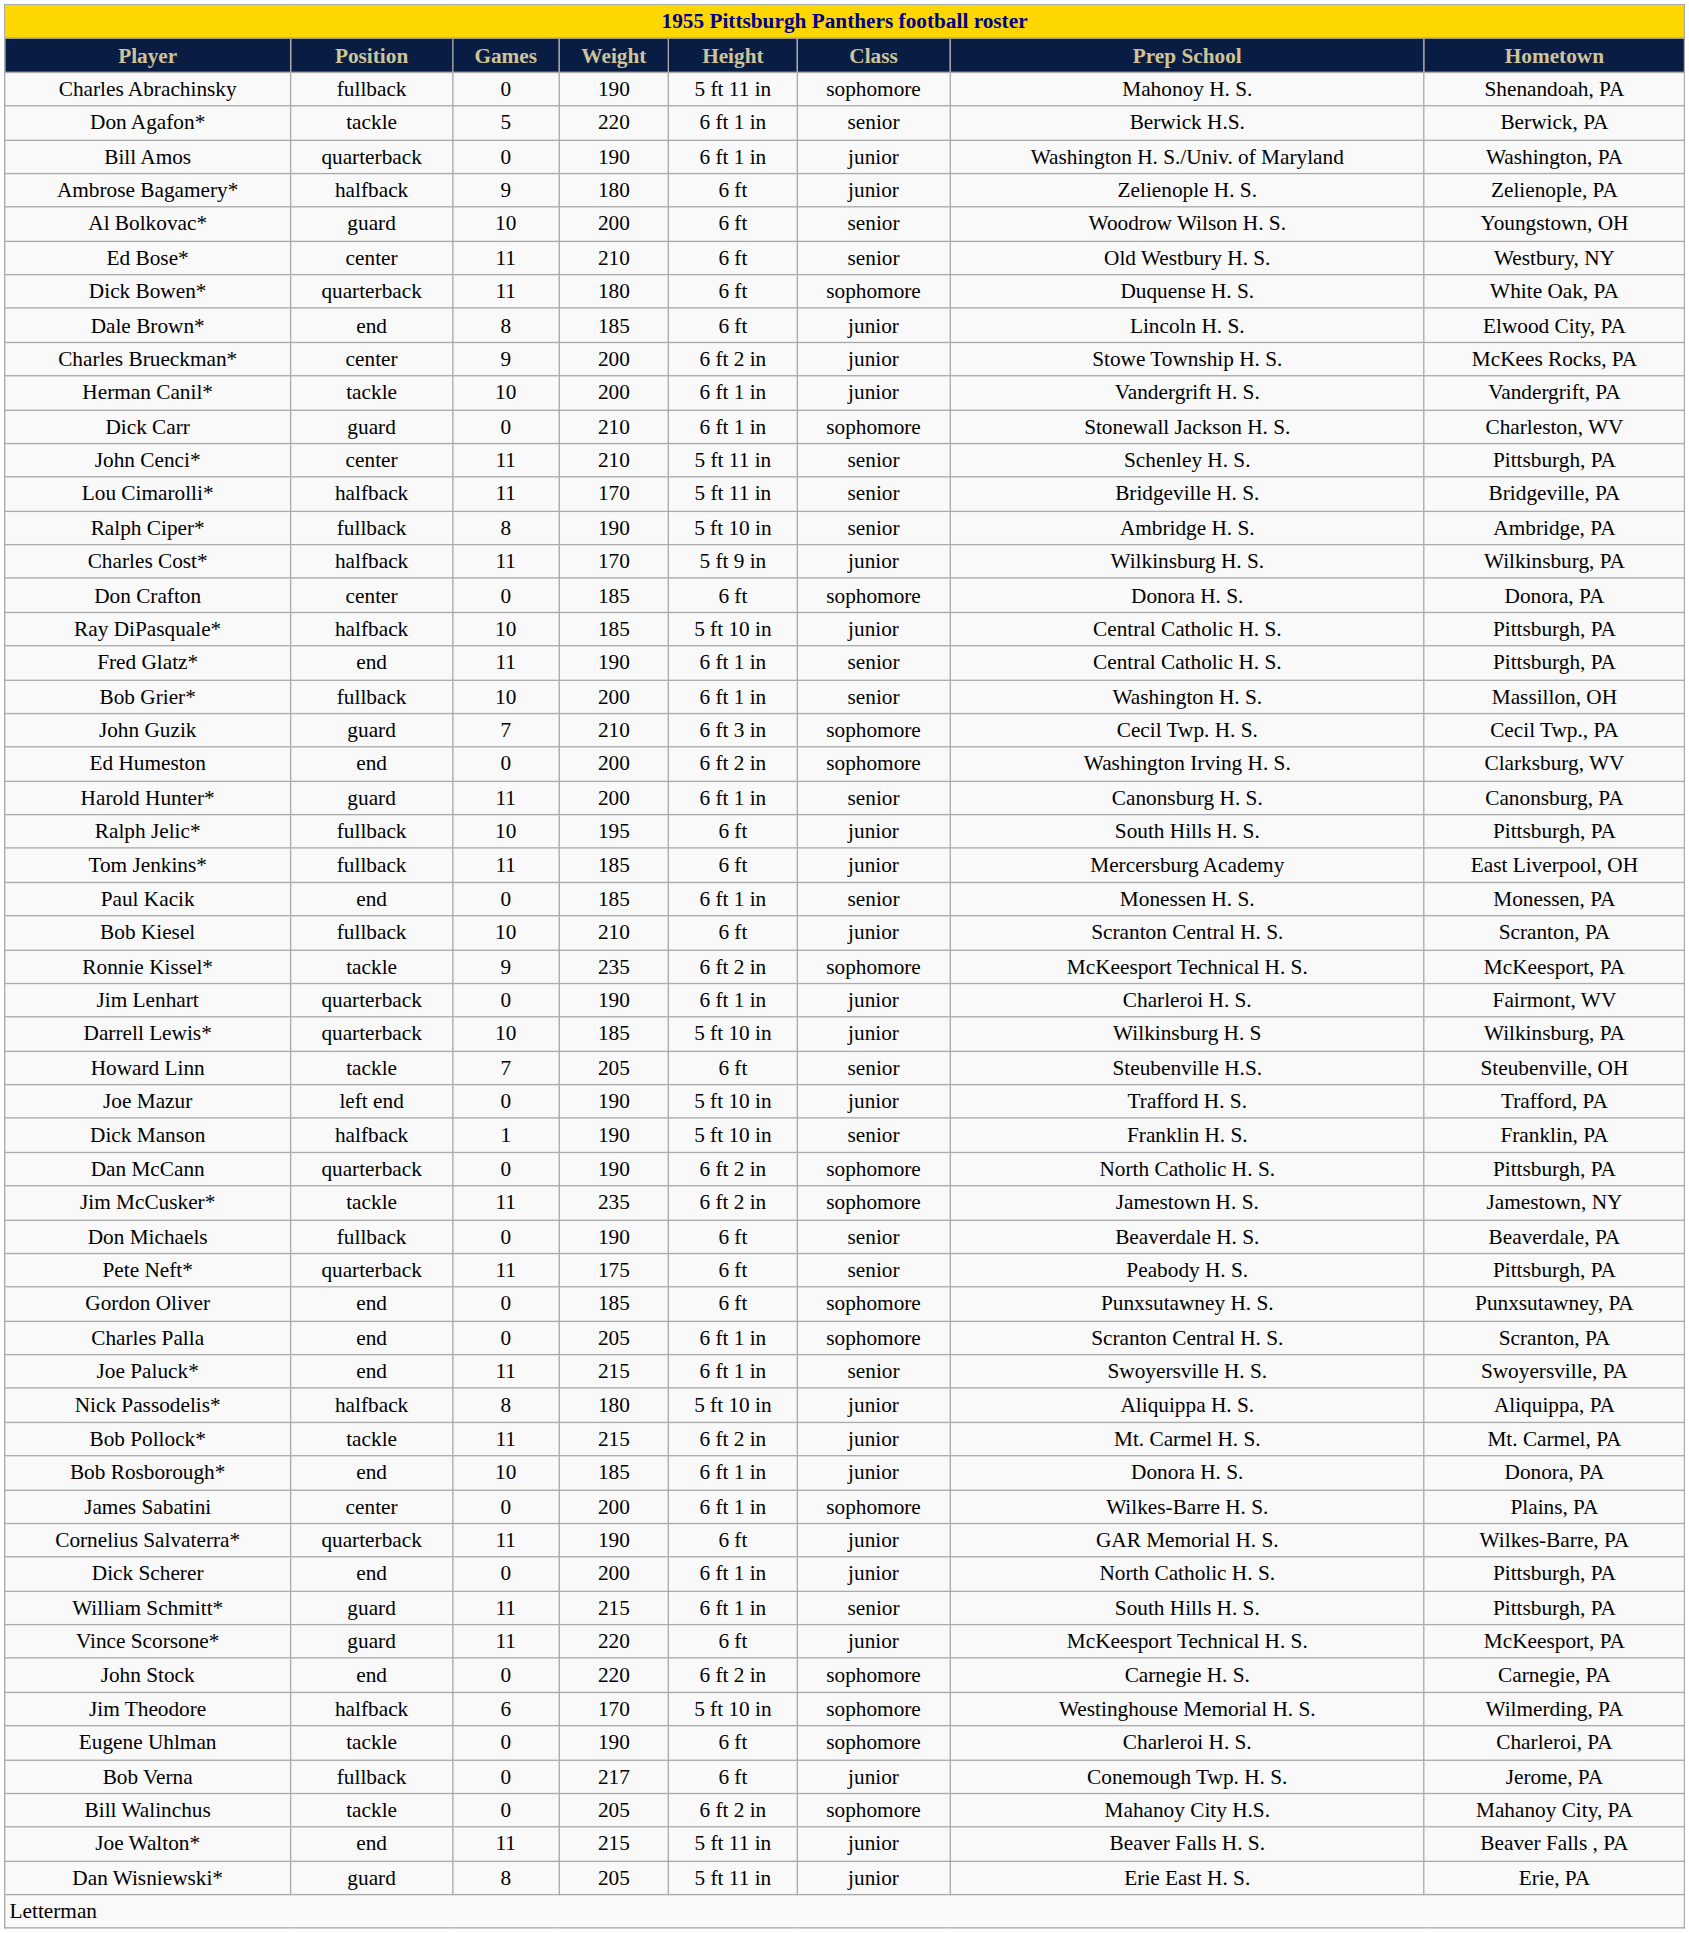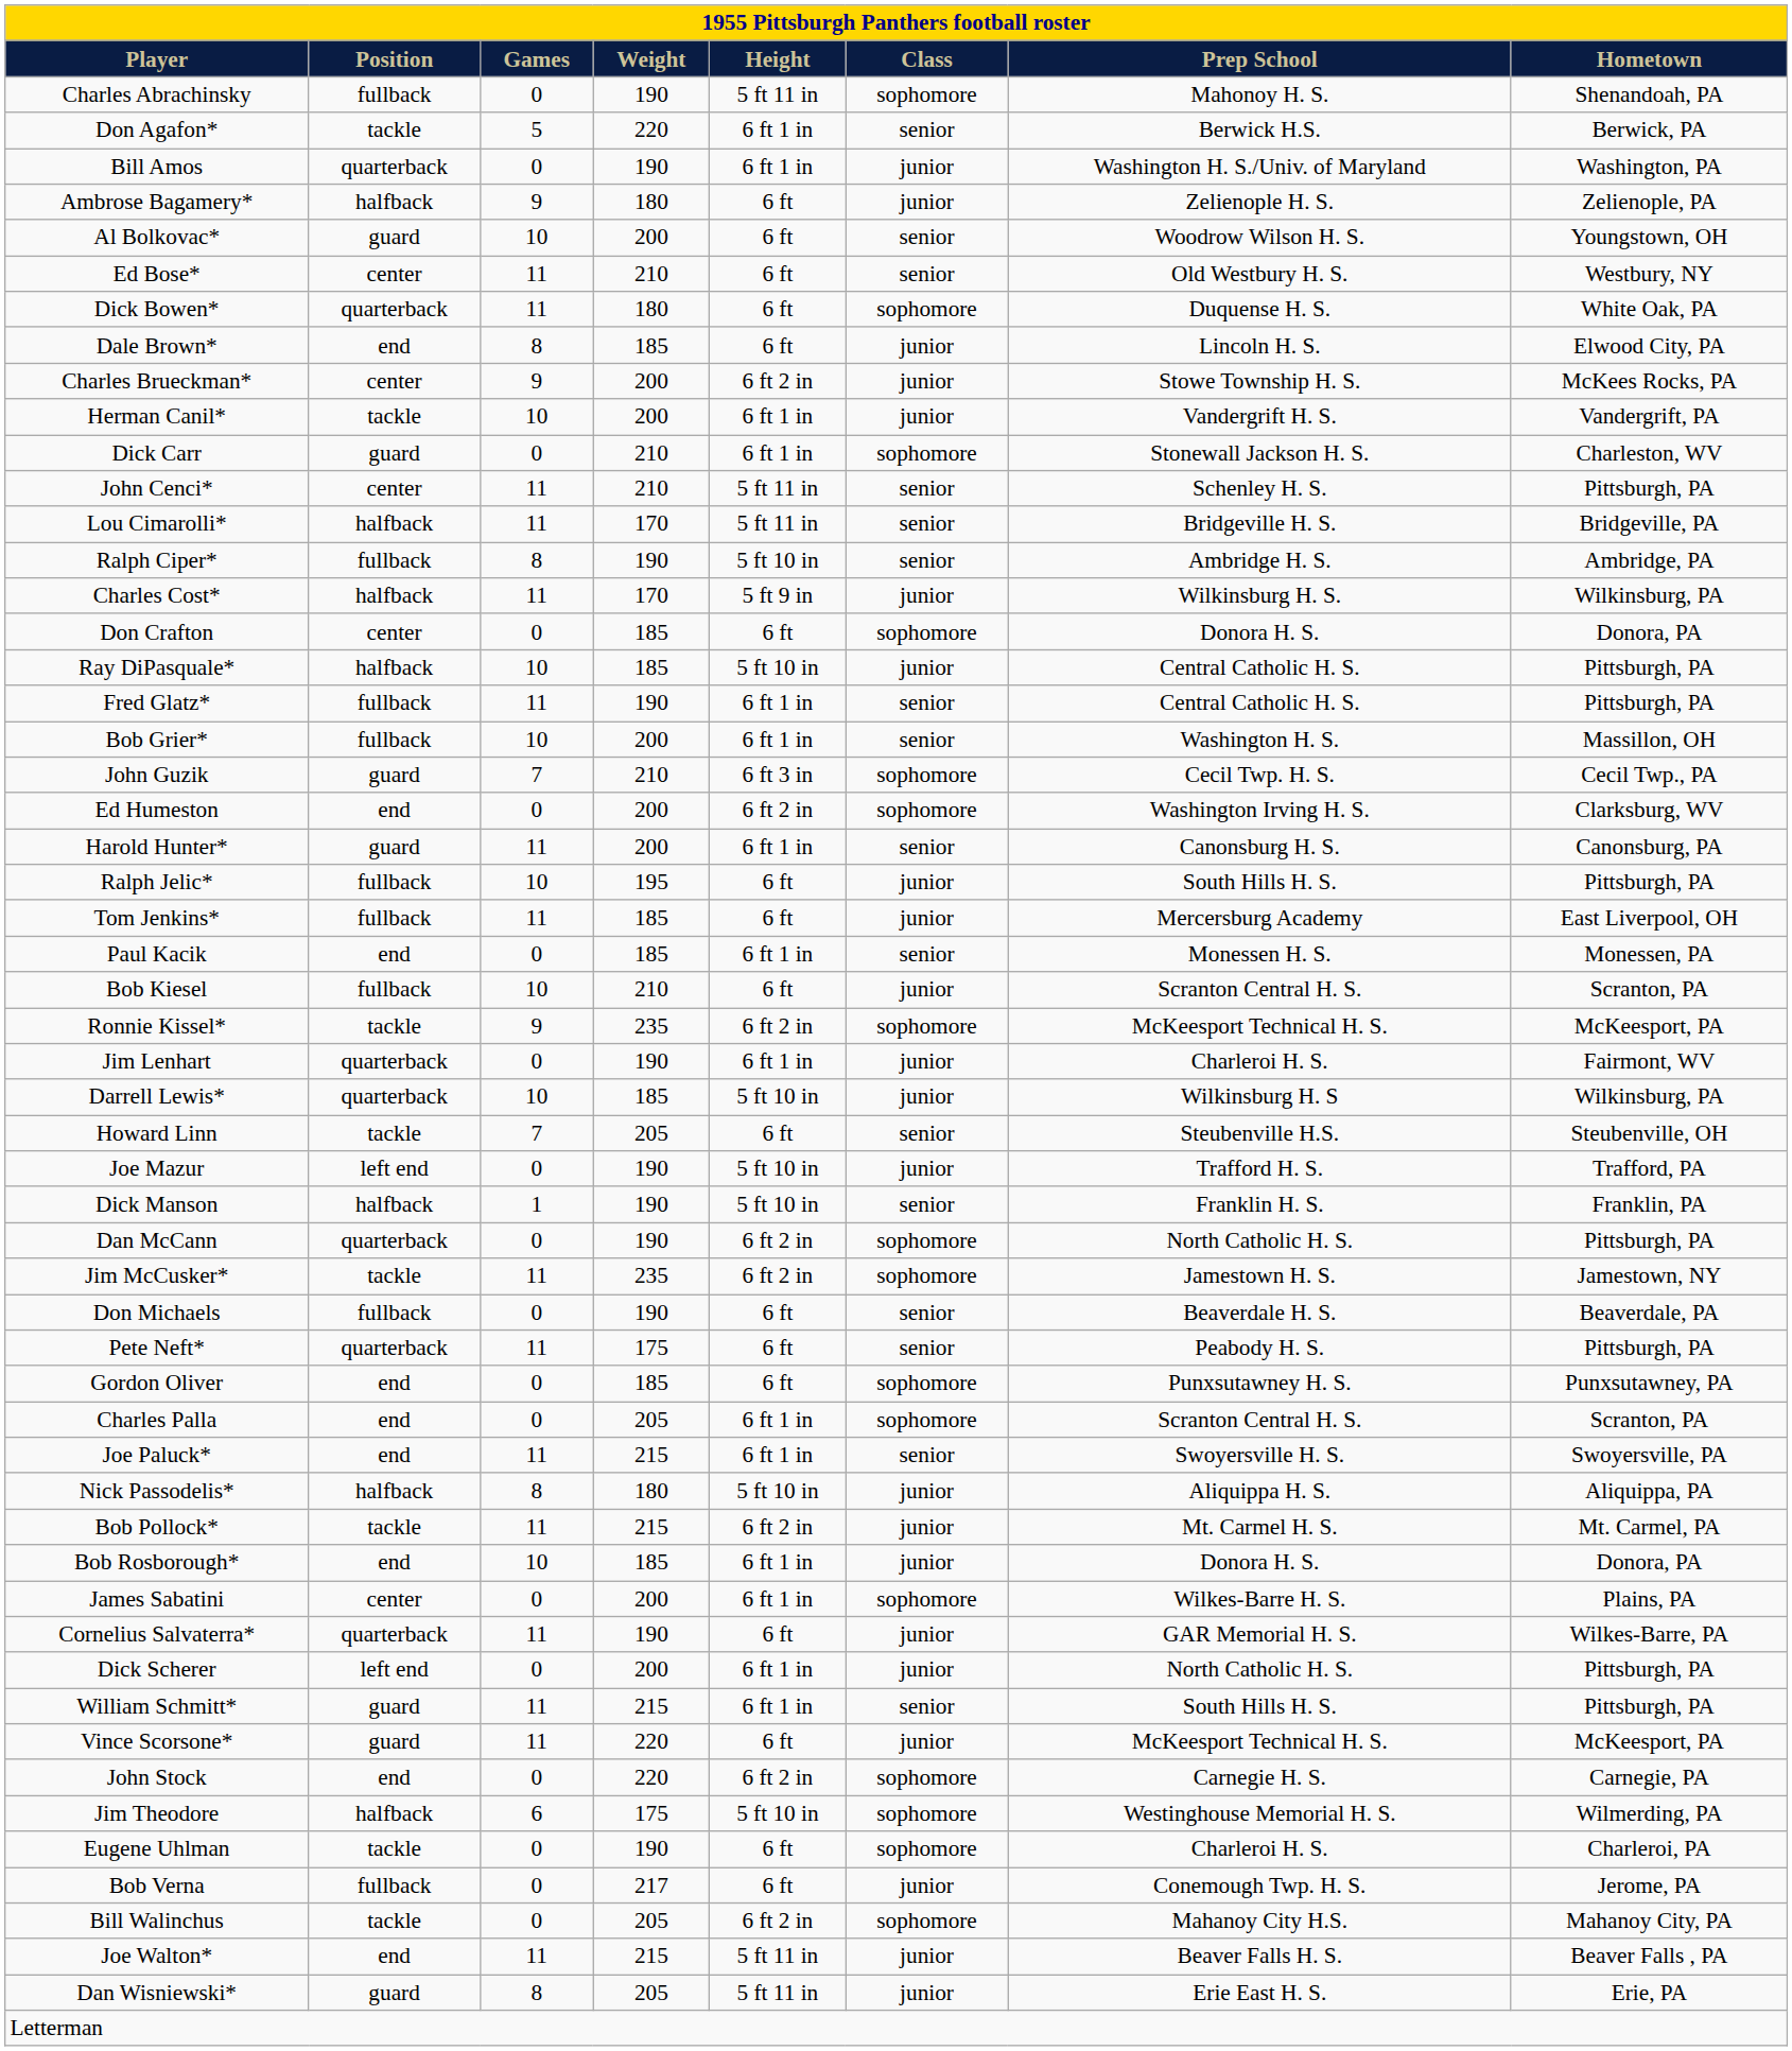Fred Glatz* | Position: end -> fullback
Dick Scherer | Position: end -> left end
Jim Theodore | Weight: 170 -> 175
